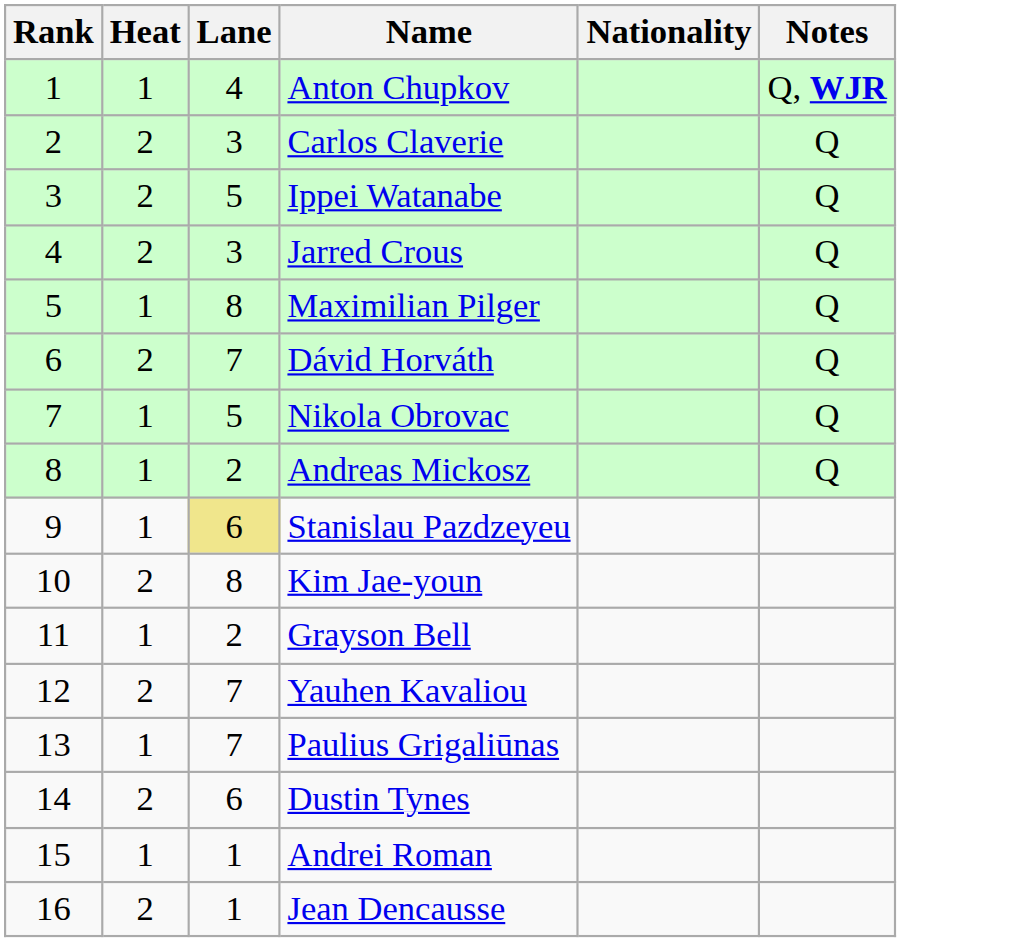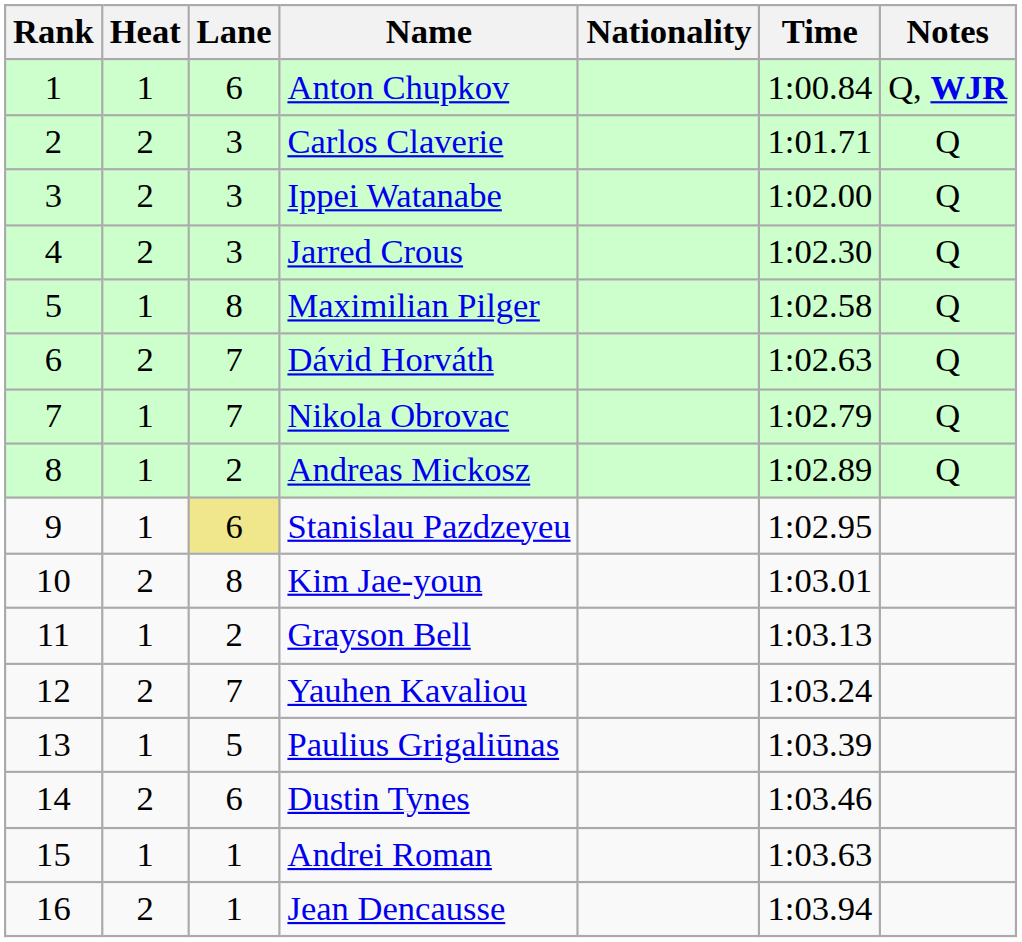+ column: Time | 1:00.84 | 1:01.71 | 1:02.00 | 1:02.30 | 1:02.58 | 1:02.63 | 1:02.79 | 1:02.89 | 1:02.95 | 1:03.01 | 1:03.13 | 1:03.24 | 1:03.39 | 1:03.46 | 1:03.63 | 1:03.94
Anton Chupkov | Lane: 4 -> 6
Ippei Watanabe | Lane: 5 -> 3
Nikola Obrovac | Lane: 5 -> 7
Paulius Grigaliūnas | Lane: 7 -> 5
